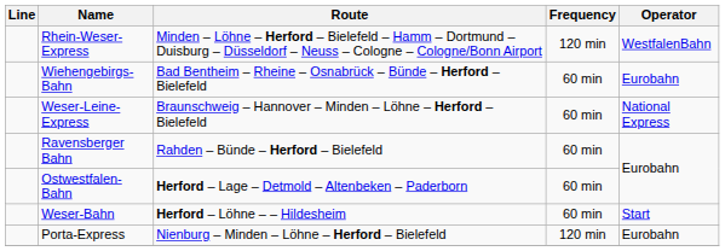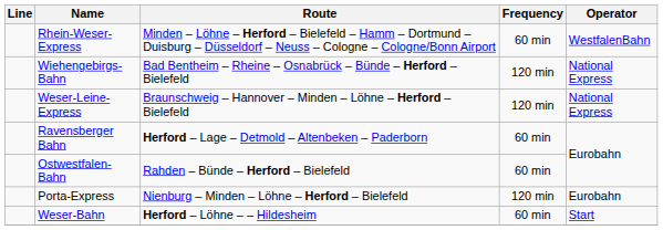Rhein-Weser-Express | Frequency: 120 min -> 60 min
Wiehengebirgs-Bahn | Frequency: 60 min -> 120 min
Wiehengebirgs-Bahn | Operator: Eurobahn -> National Express
Weser-Leine-Express | Frequency: 60 min -> 120 min
Ravensberger Bahn | Route: Rahden – Bünde – Herford – Bielefeld -> Herford – Lage – Detmold – Altenbeken – Paderborn
Ostwestfalen-Bahn | Route: Herford – Lage – Detmold – Altenbeken – Paderborn -> Rahden – Bünde – Herford – Bielefeld
rows swapped: Weser-Bahn <-> Porta-Express
